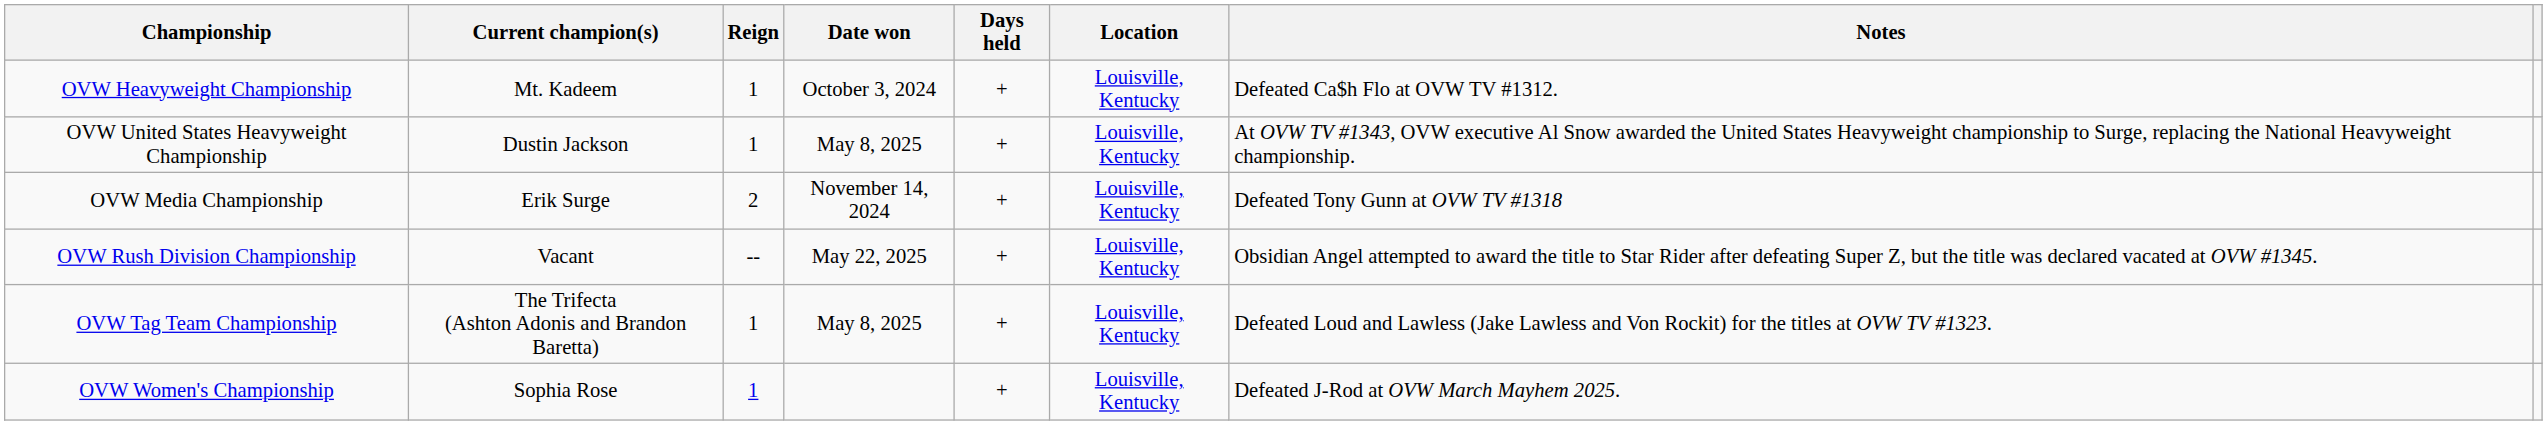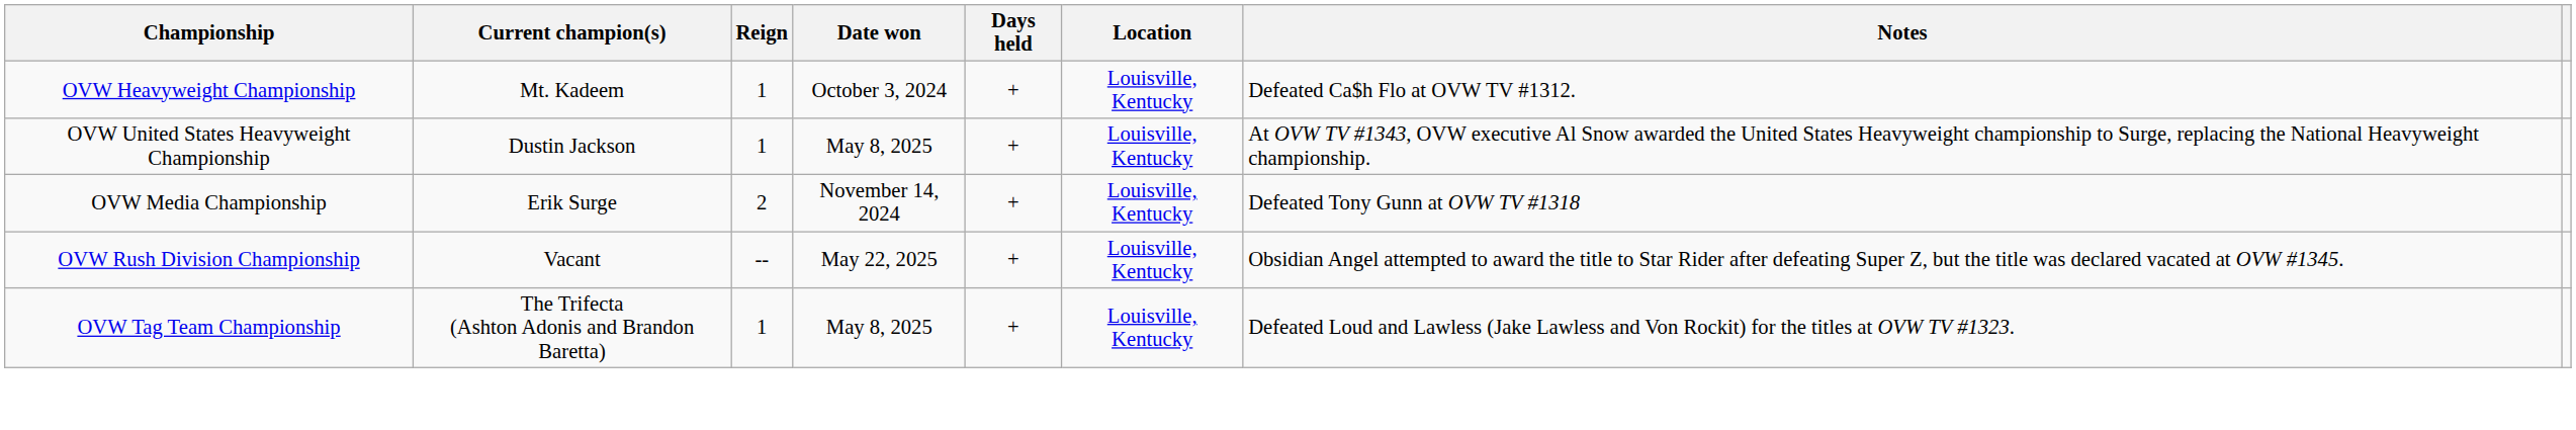- row: OVW Women's Championship | Sophia Rose | 1 | + | Louisville, Kentucky | Defeated J-Rod at OVW March Mayhem 2025.
